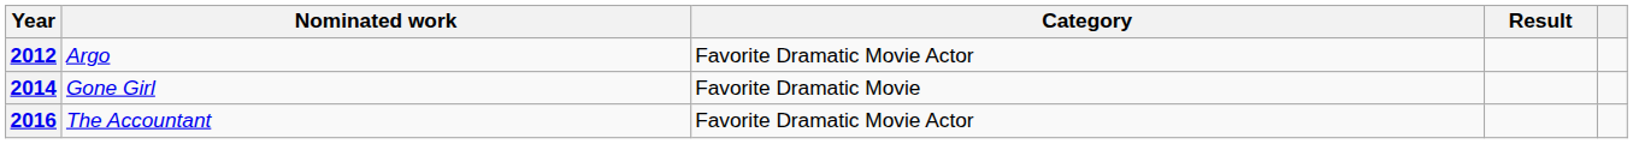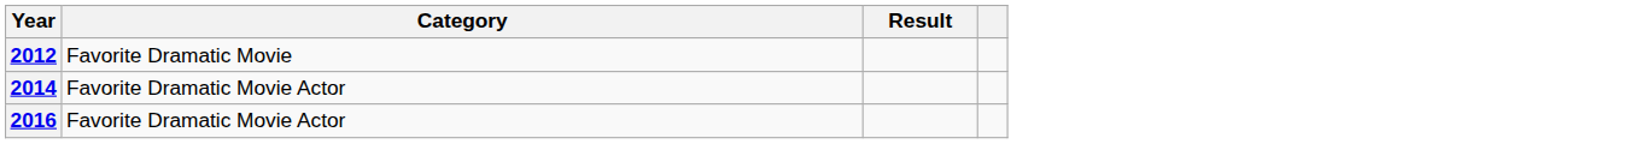- column: Nominated work | Argo | Gone Girl | The Accountant
2012 | Category: Favorite Dramatic Movie Actor -> Favorite Dramatic Movie
2014 | Category: Favorite Dramatic Movie -> Favorite Dramatic Movie Actor
